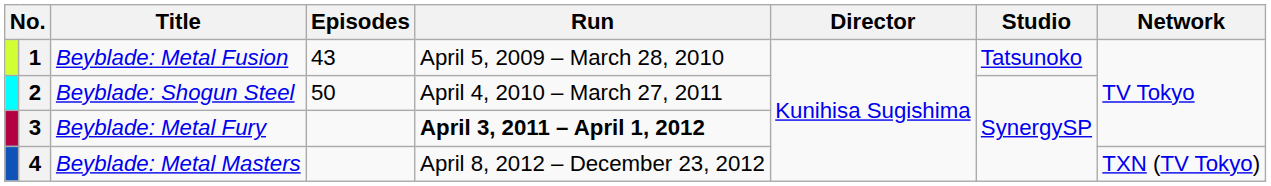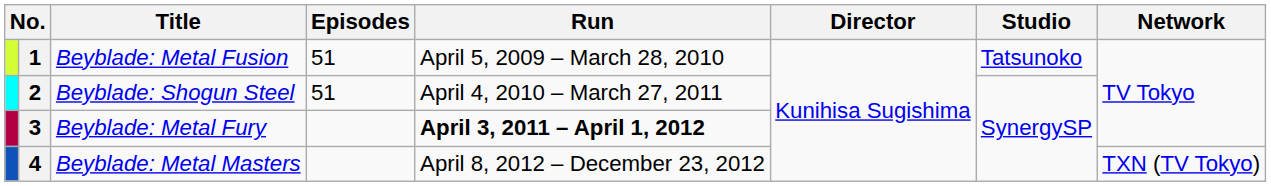1 | Episodes: 43 -> 51
2 | Episodes: 50 -> 51
